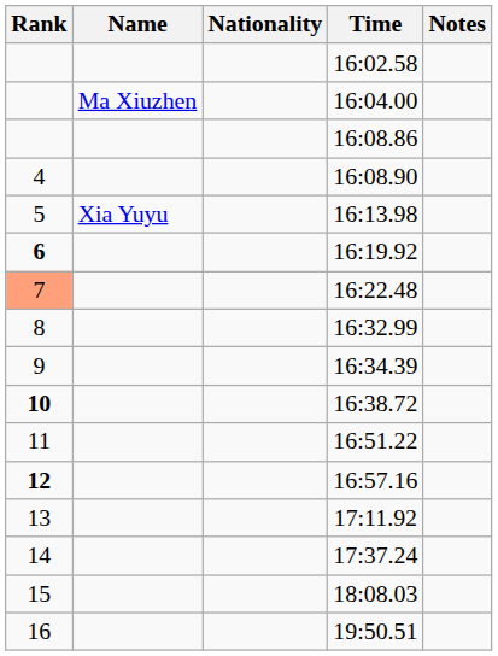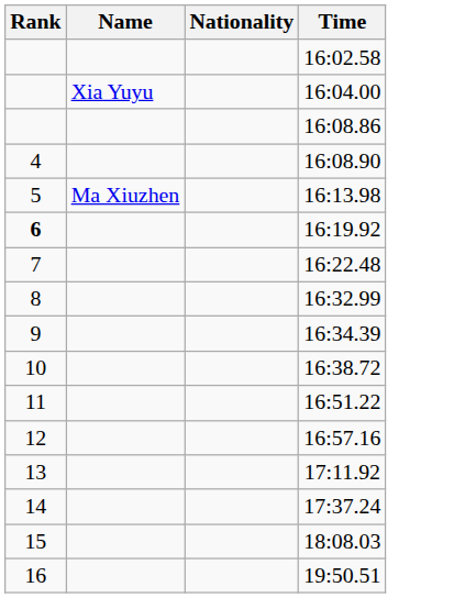- column: Notes
16:04.00 | Name: Ma Xiuzhen -> Xia Yuyu
16:13.98 | Name: Xia Yuyu -> Ma Xiuzhen
16:22.48 | Rank: lightsalmon background -> no background
16:38.72 | Rank: bold -> normal
16:57.16 | Rank: bold -> normal
